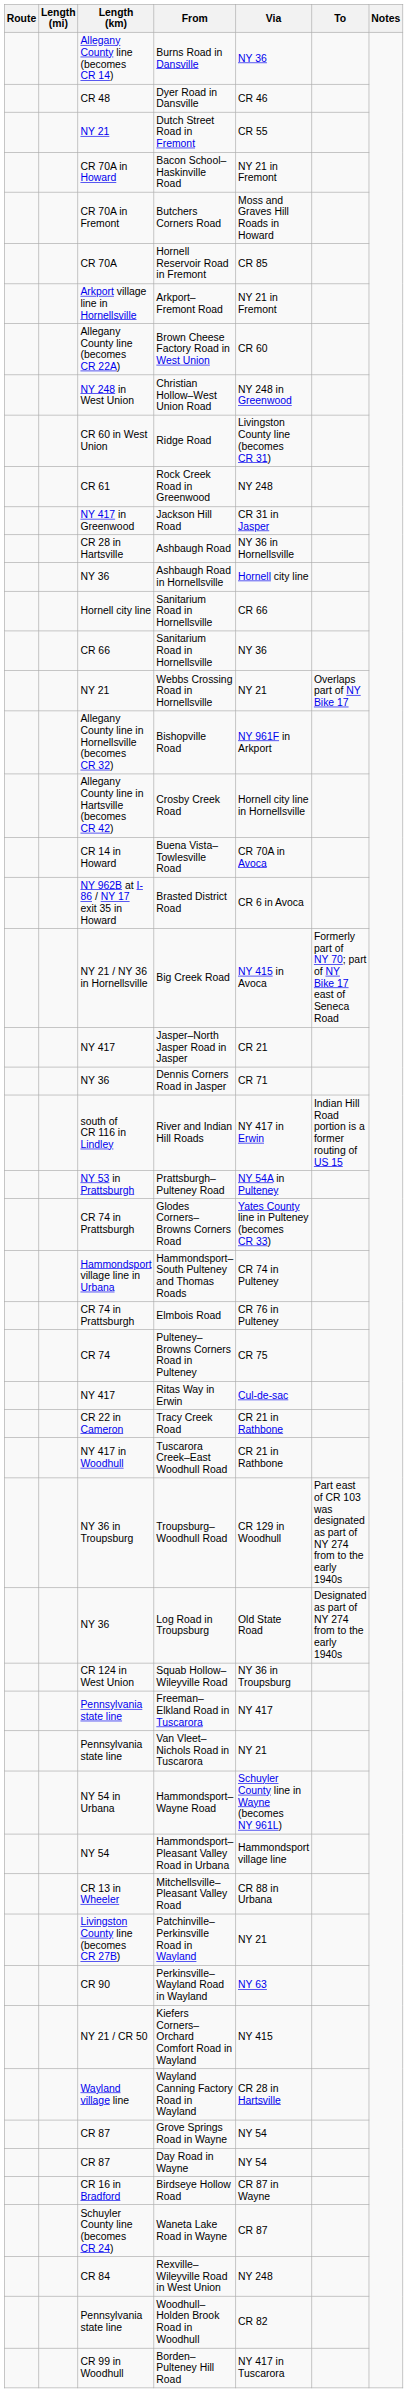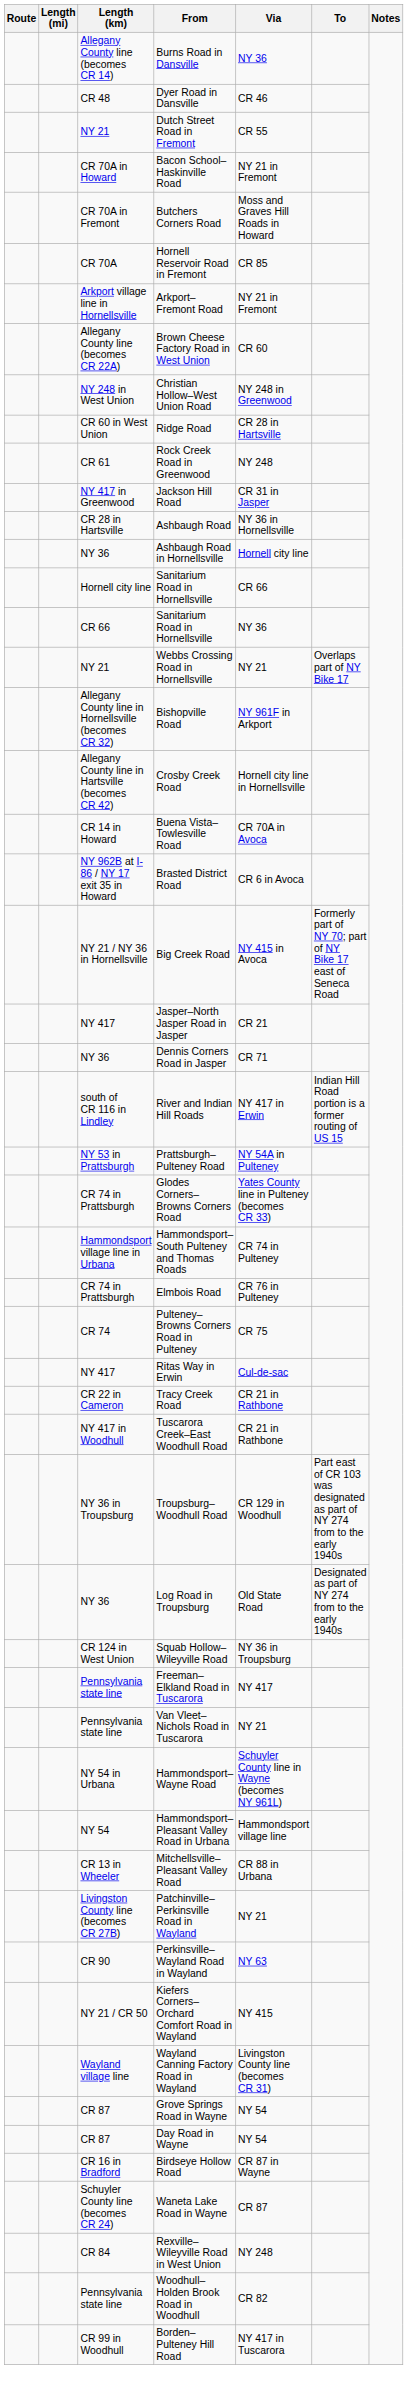Ridge Road | Via: Livingston County line (becomes CR 31) -> CR 28 in Hartsville
Wayland Canning Factory Road in Wayland | Via: CR 28 in Hartsville -> Livingston County line (becomes CR 31)
